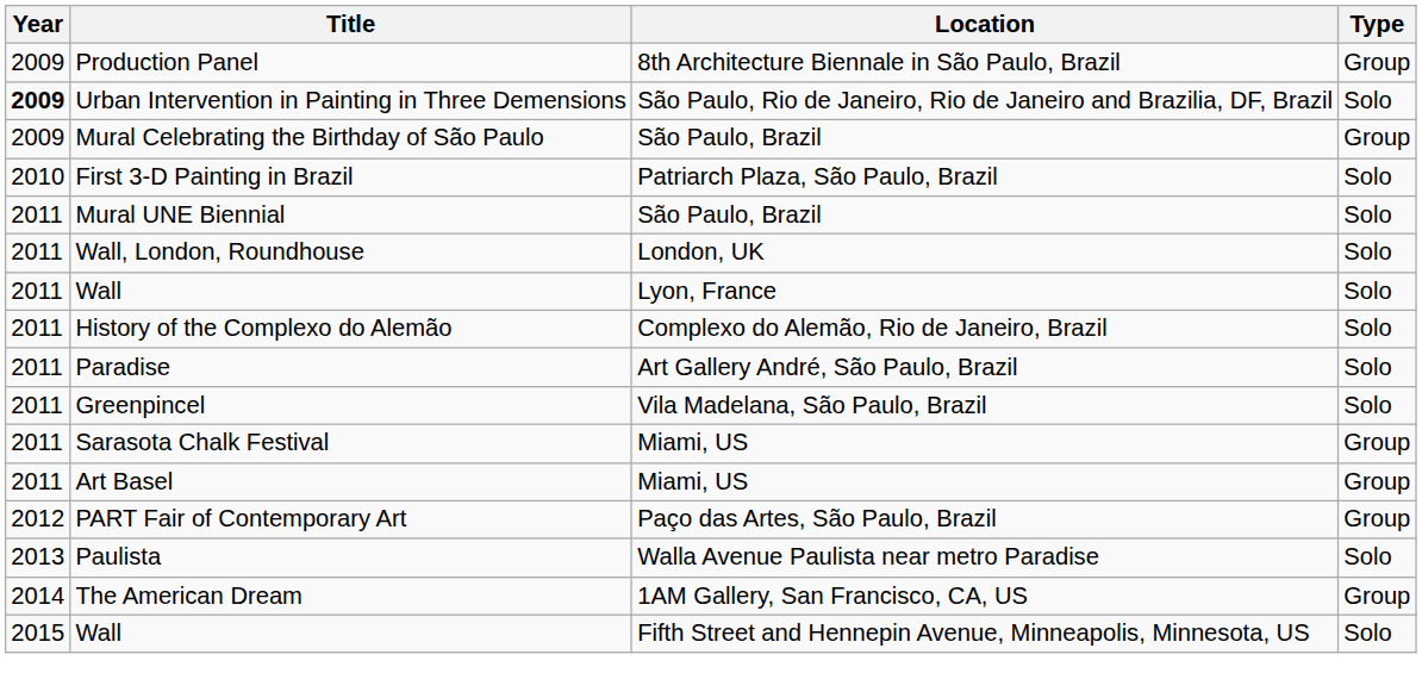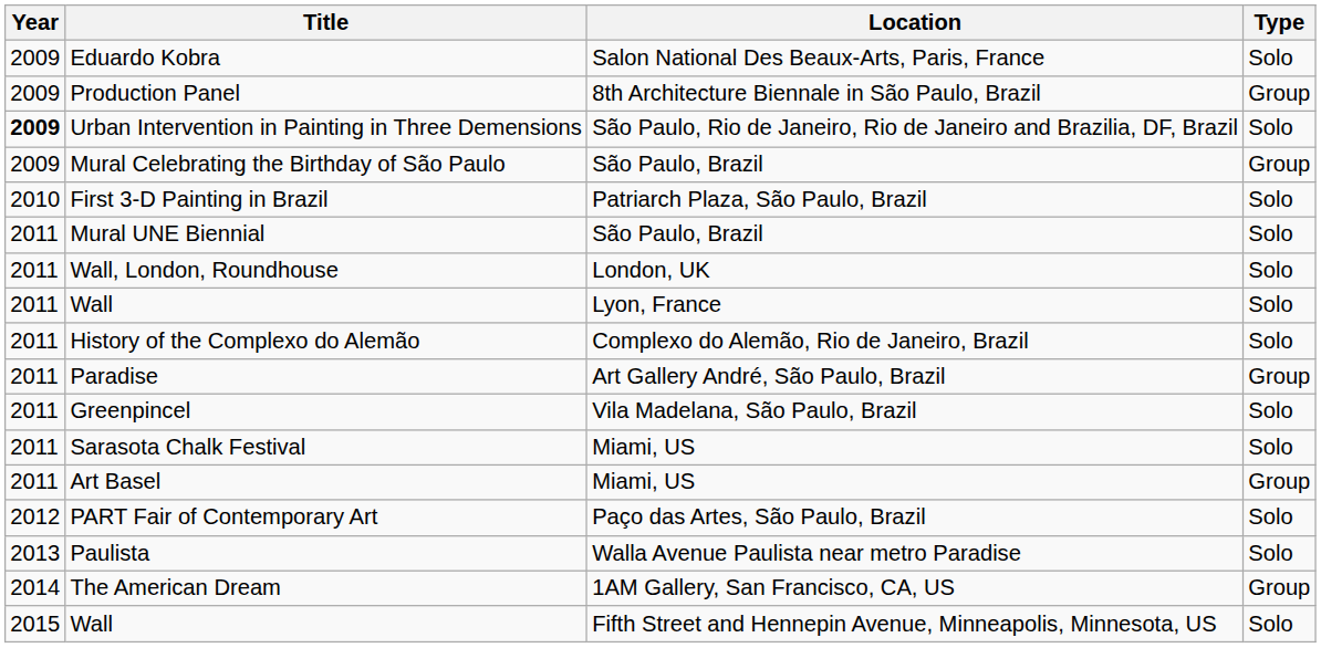+ row: 2009 | Eduardo Kobra | Salon National Des Beaux-Arts, Paris, France | Solo
Paradise | Type: Solo -> Group
Sarasota Chalk Festival | Type: Group -> Solo
PART Fair of Contemporary Art | Type: Group -> Solo
